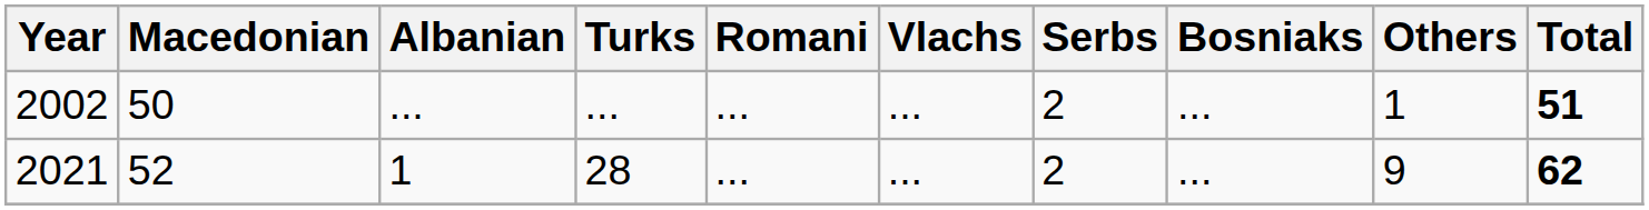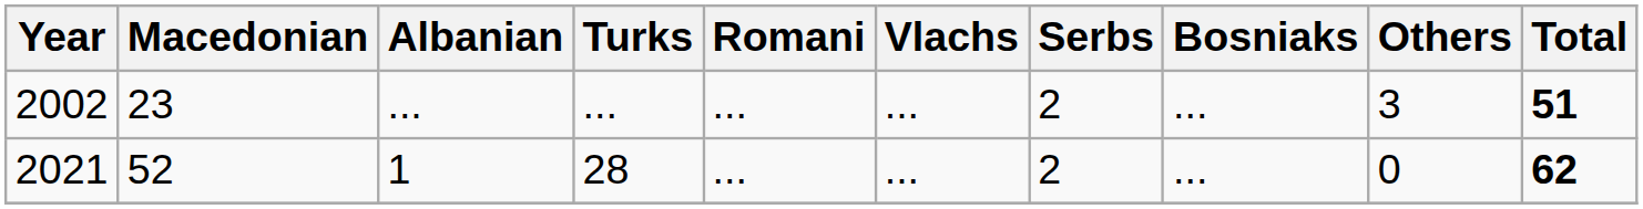2002 | Macedonian: 50 -> 23
2002 | Others: 1 -> 3
2021 | Others: 9 -> 0
